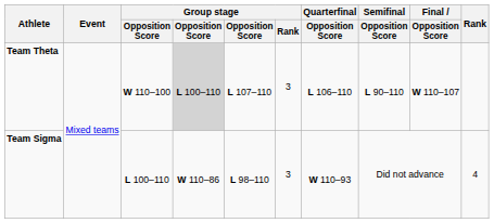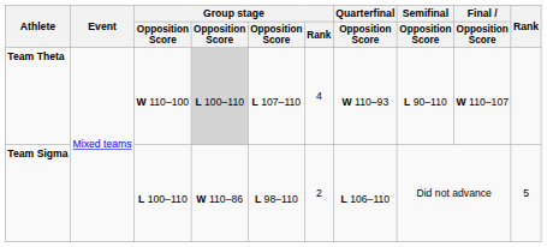Team Theta | Group stage / Rank: 3 -> 4
Team Theta | Quarterfinal / Opposition Score: L 106–110 -> W 110–93
Team Sigma | Group stage / Rank: 3 -> 2
Team Sigma | Quarterfinal / Opposition Score: W 110–93 -> L 106–110
Team Sigma | Rank: 4 -> 5
